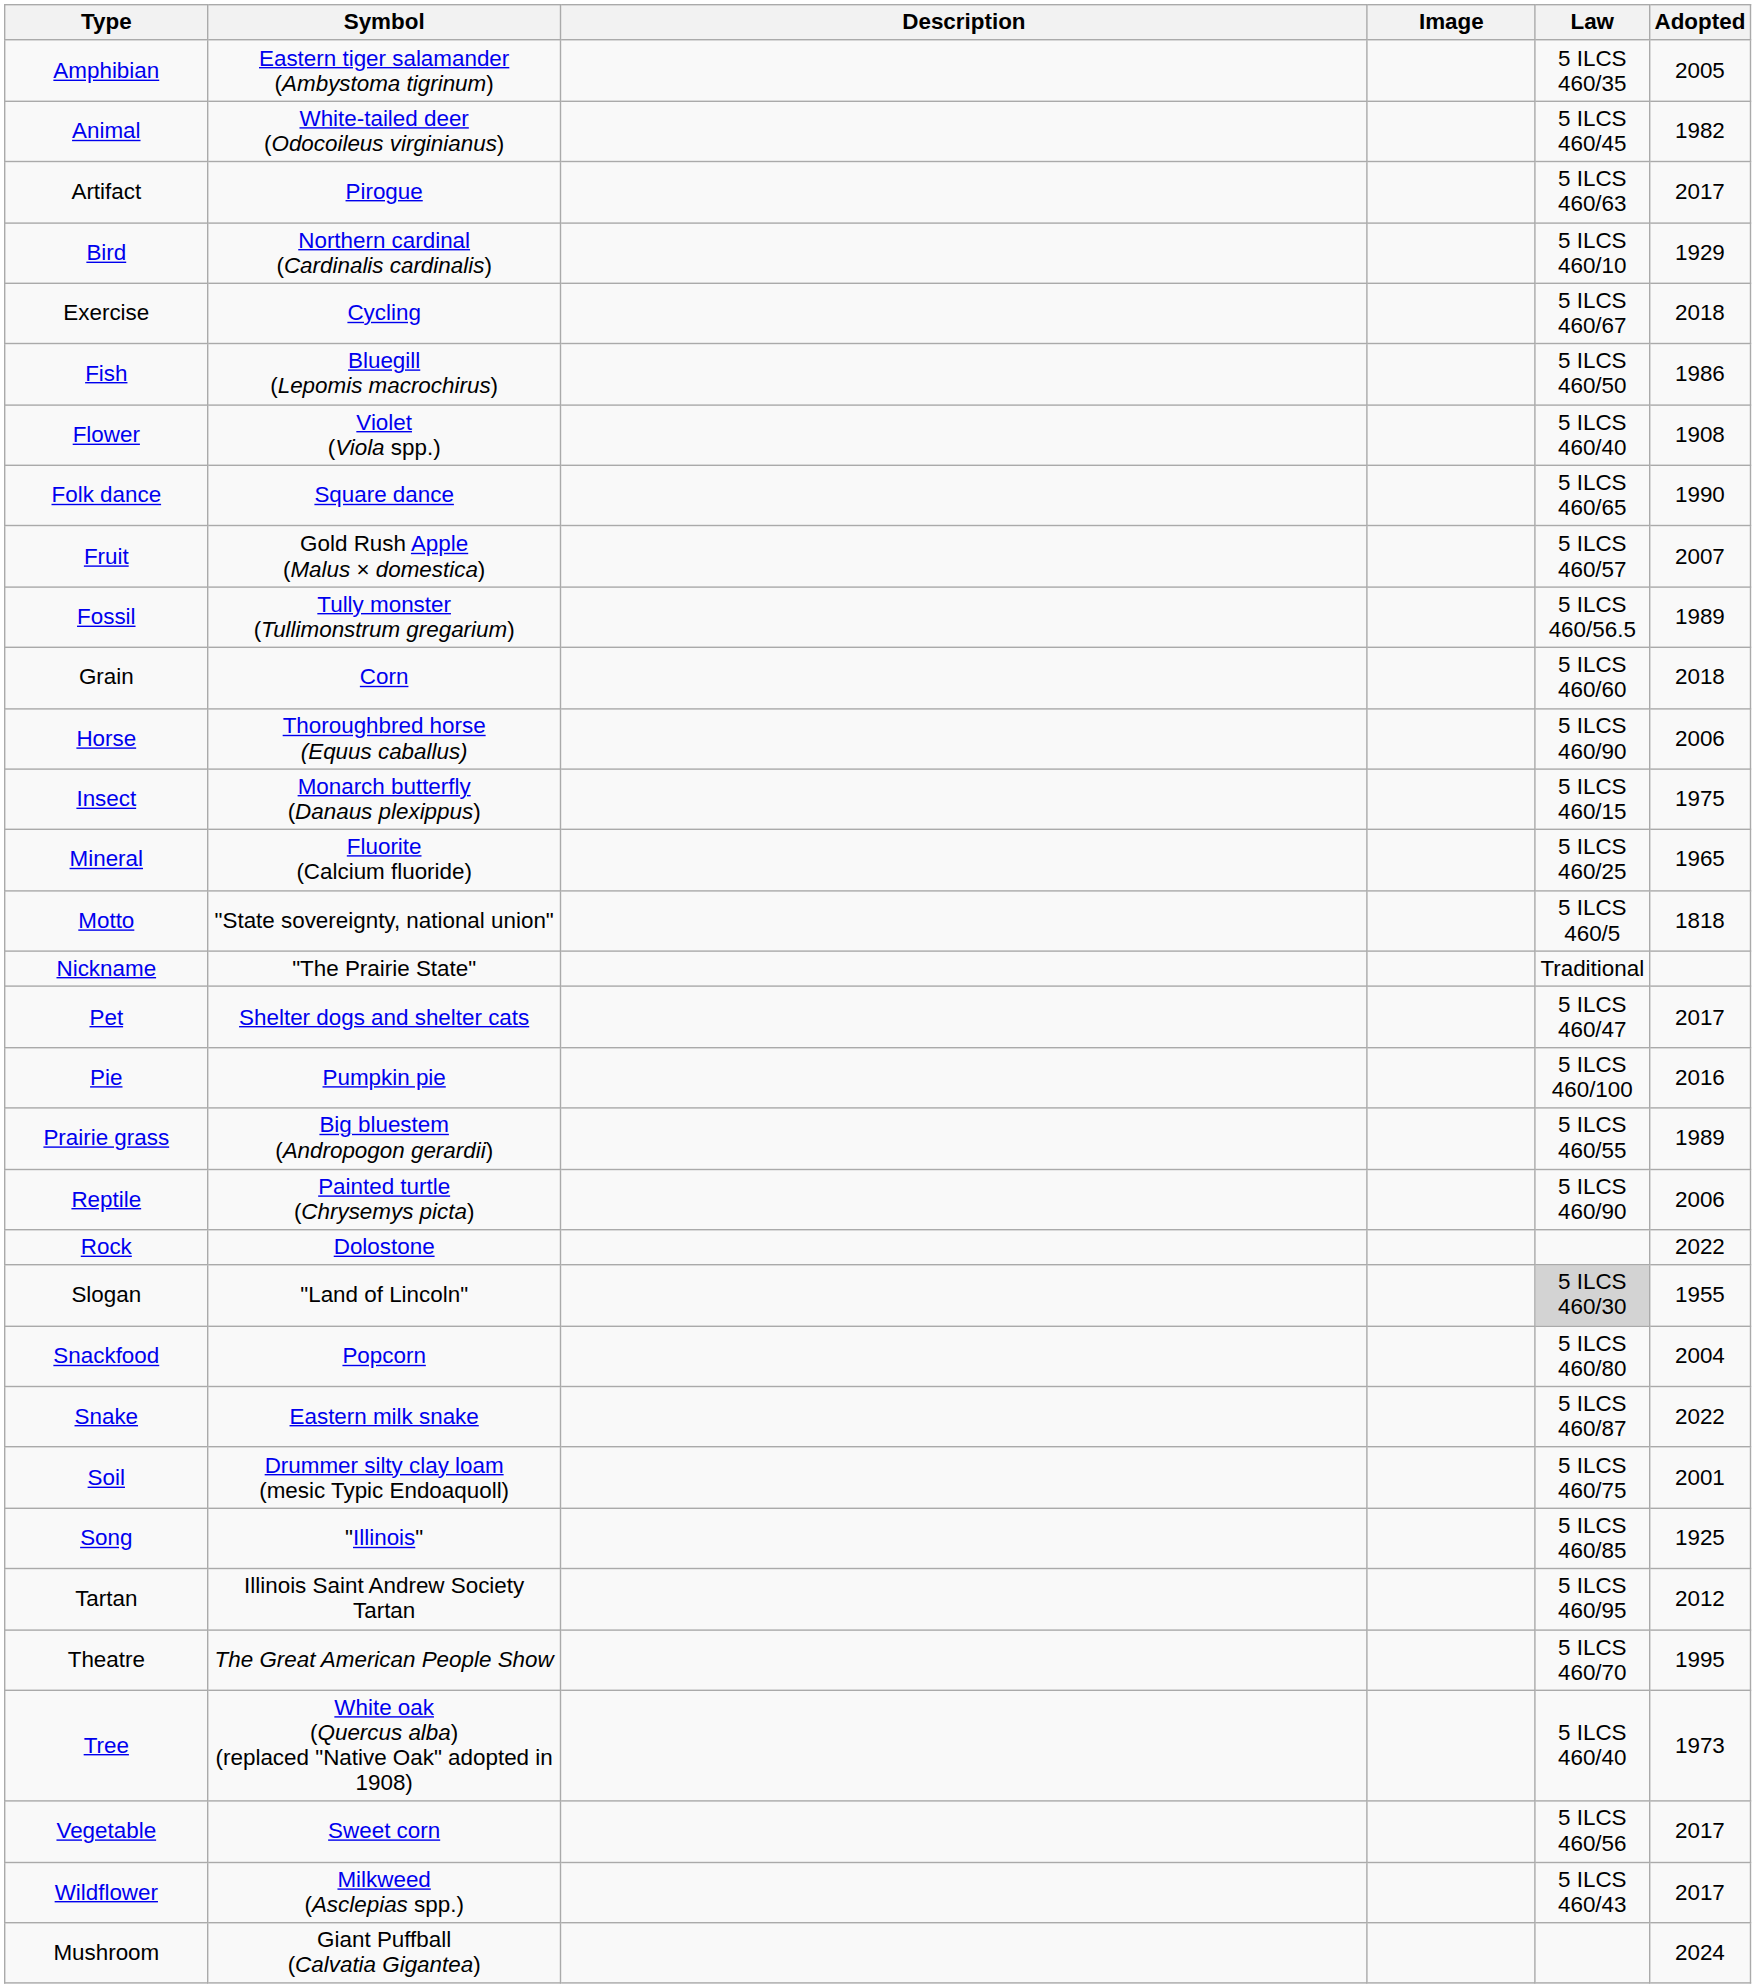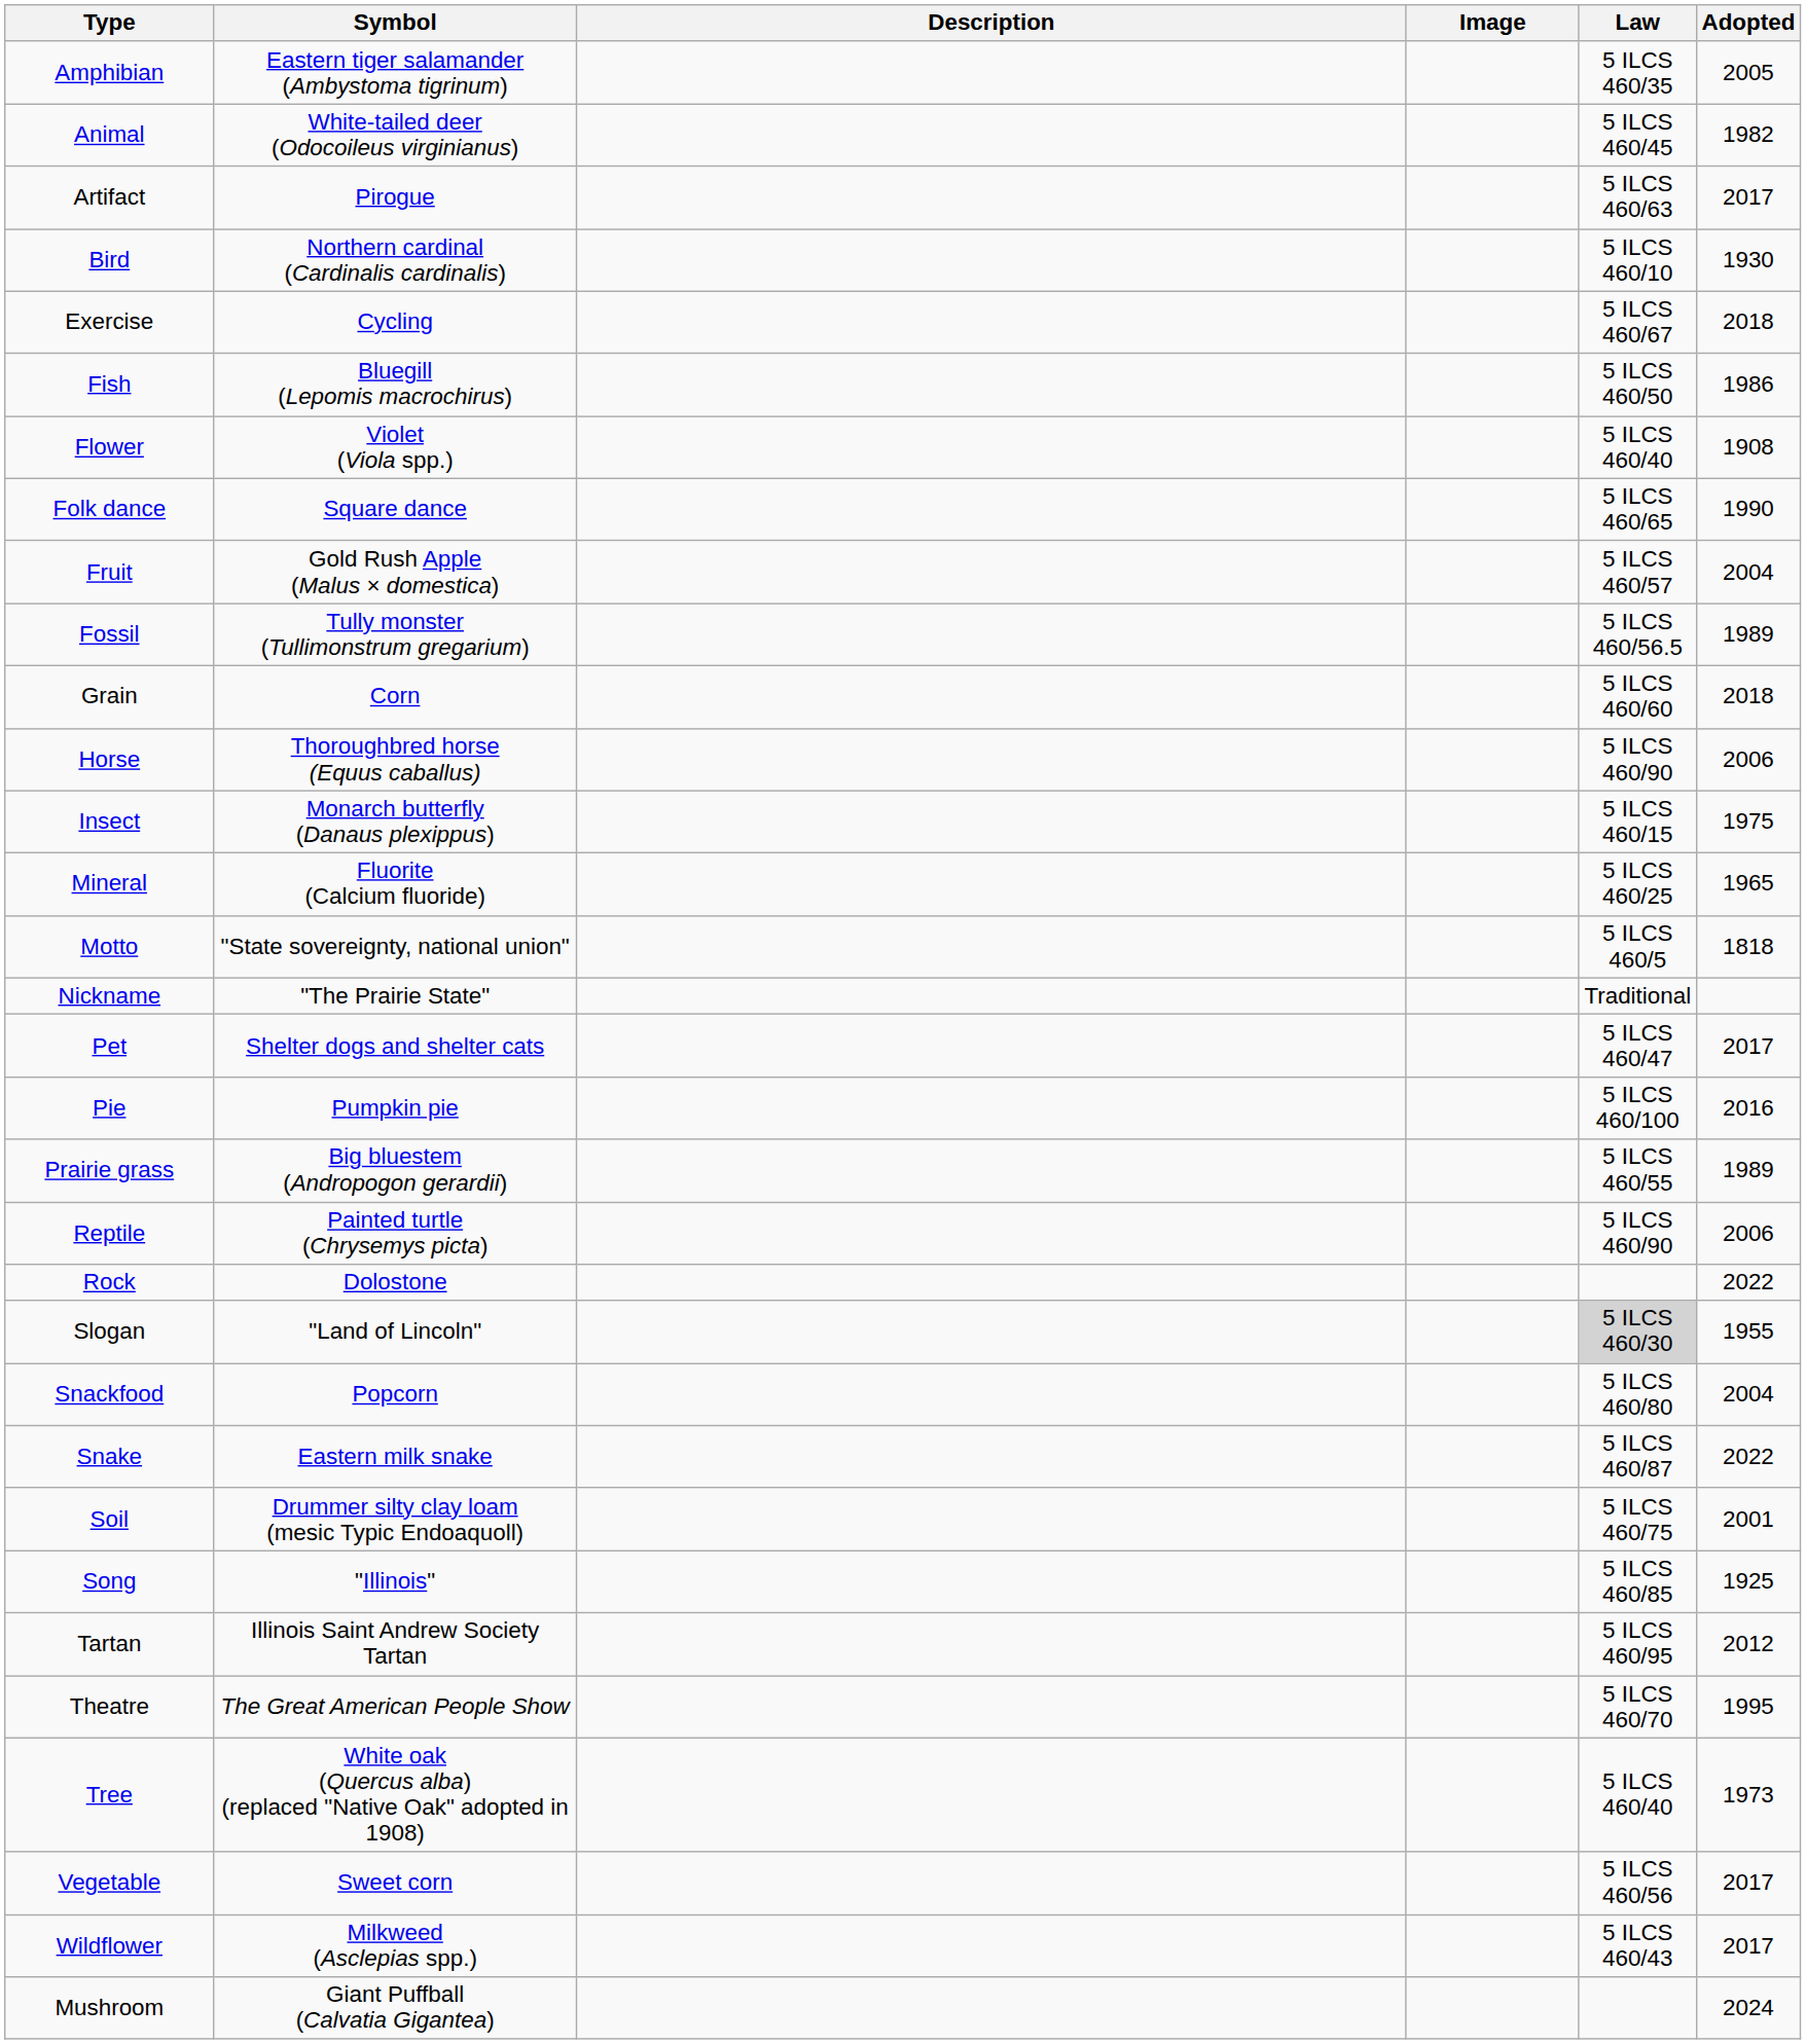Bird | Adopted: 1929 -> 1930
Fruit | Adopted: 2007 -> 2004
